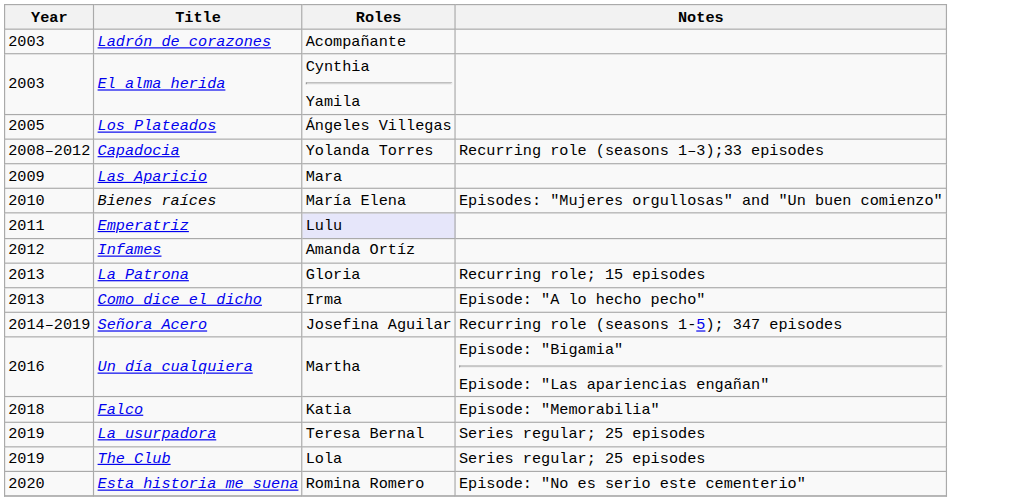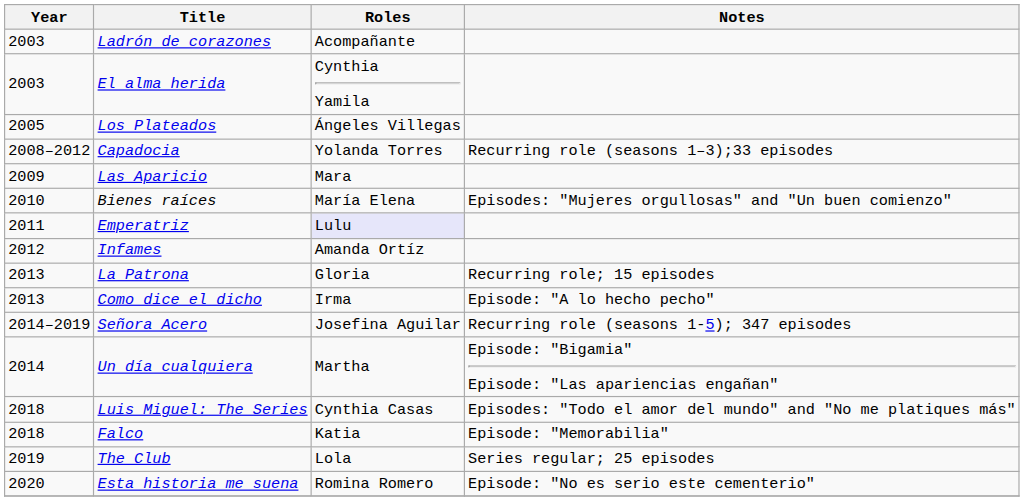Un día cualquiera | Year: 2016 -> 2014
+ row: 2018 | Luis Miguel: The Series | Cynthia Casas | Episodes: "Todo el amor del mundo" and "No me platiques más"
- row: 2019 | La usurpadora | Teresa Bernal | Series regular; 25 episodes
